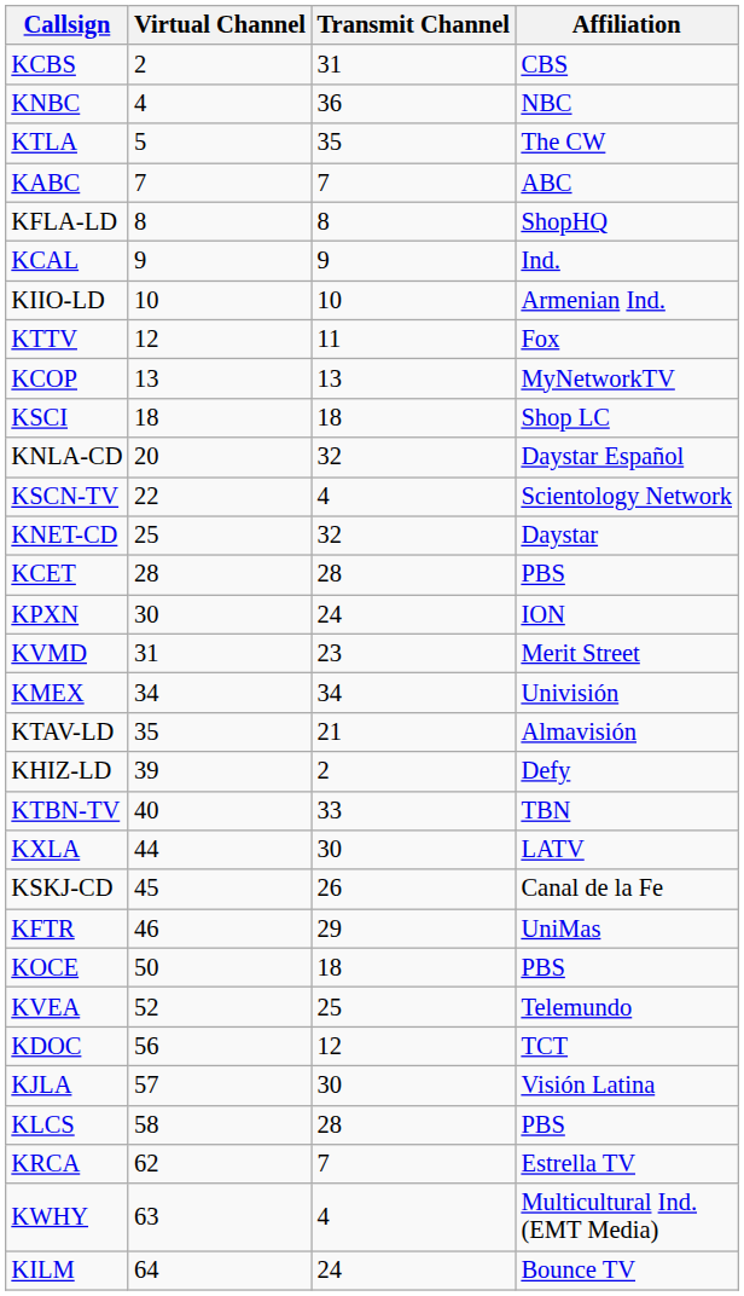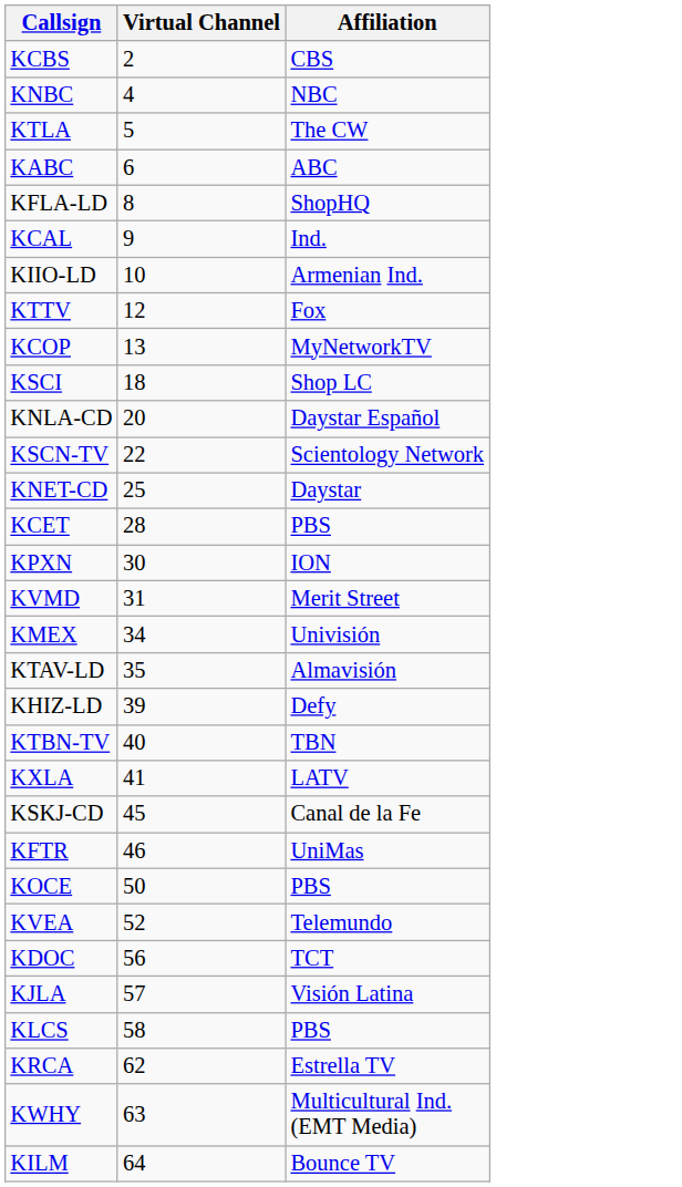- column: Transmit Channel | 31 | 36 | 35 | 7 | 8 | 9 | 10 | 11 | 13 | 18 | 32 | 4 | 32 | 28 | 24 | 23 | 34 | 21 | 2 | 33 | 30 | 26 | 29 | 18 | 25 | 12 | 30 | 28 | 7 | 4 | 24
KABC | Virtual Channel: 7 -> 6
KXLA | Virtual Channel: 44 -> 41
